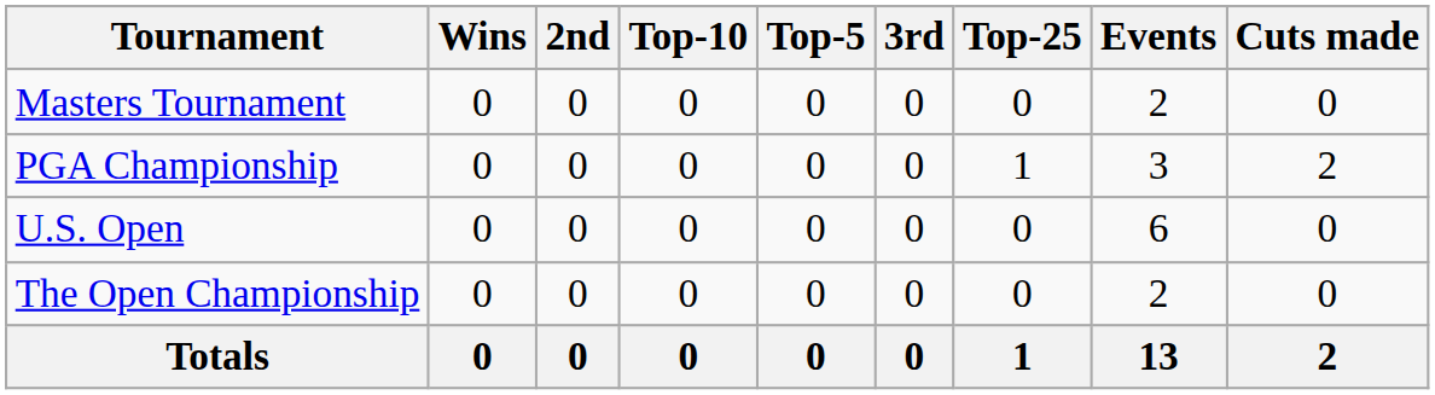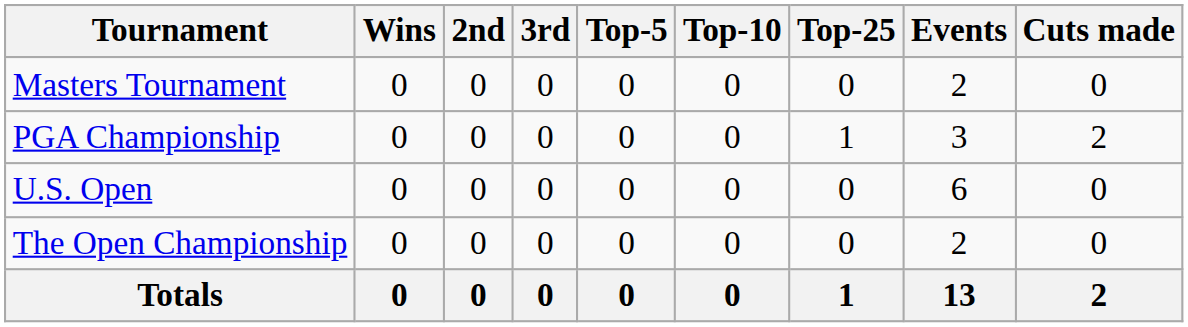columns swapped: 3rd <-> Top-10
